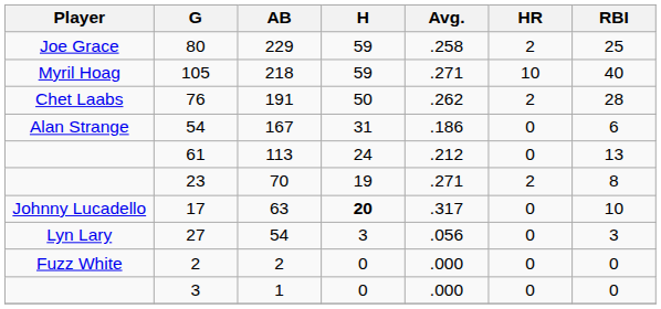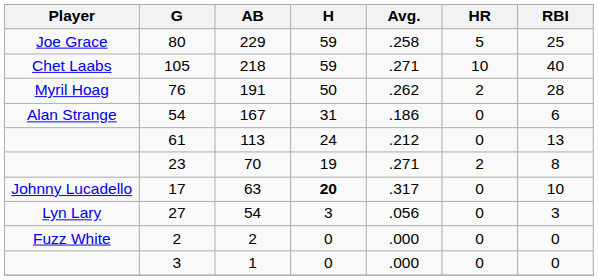80 | HR: 2 -> 5
105 | Player: Myril Hoag -> Chet Laabs
76 | Player: Chet Laabs -> Myril Hoag
